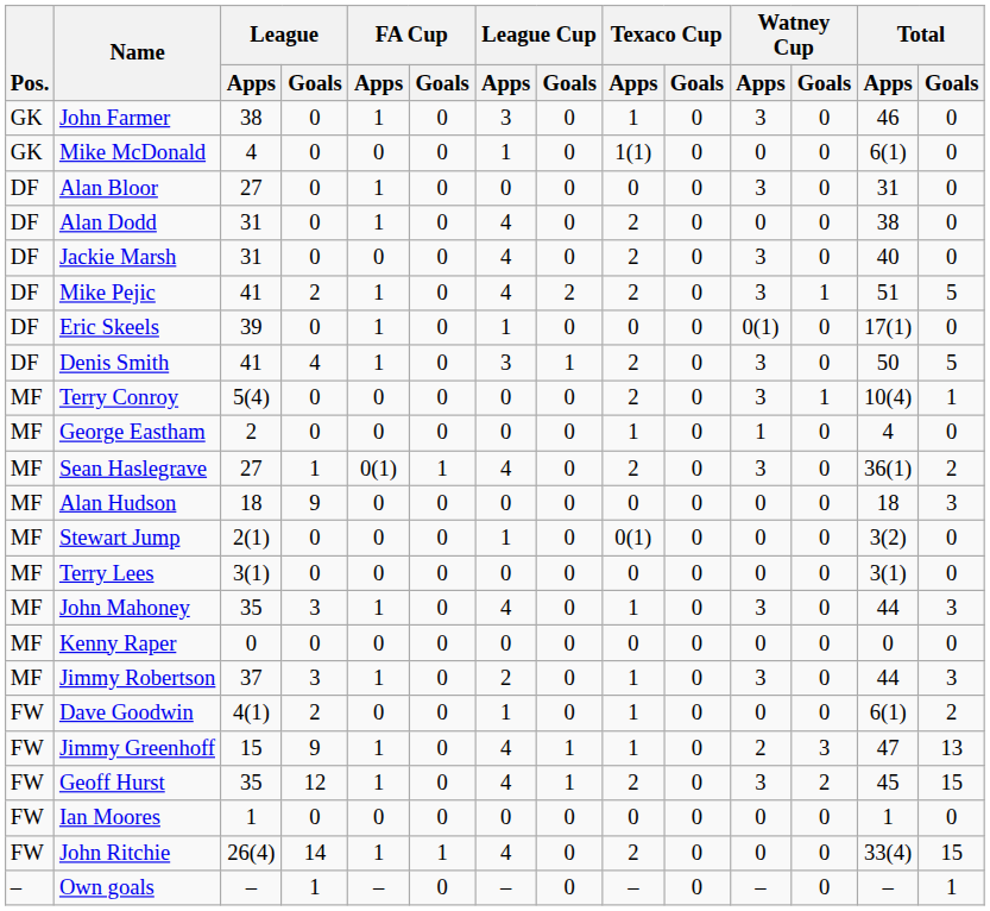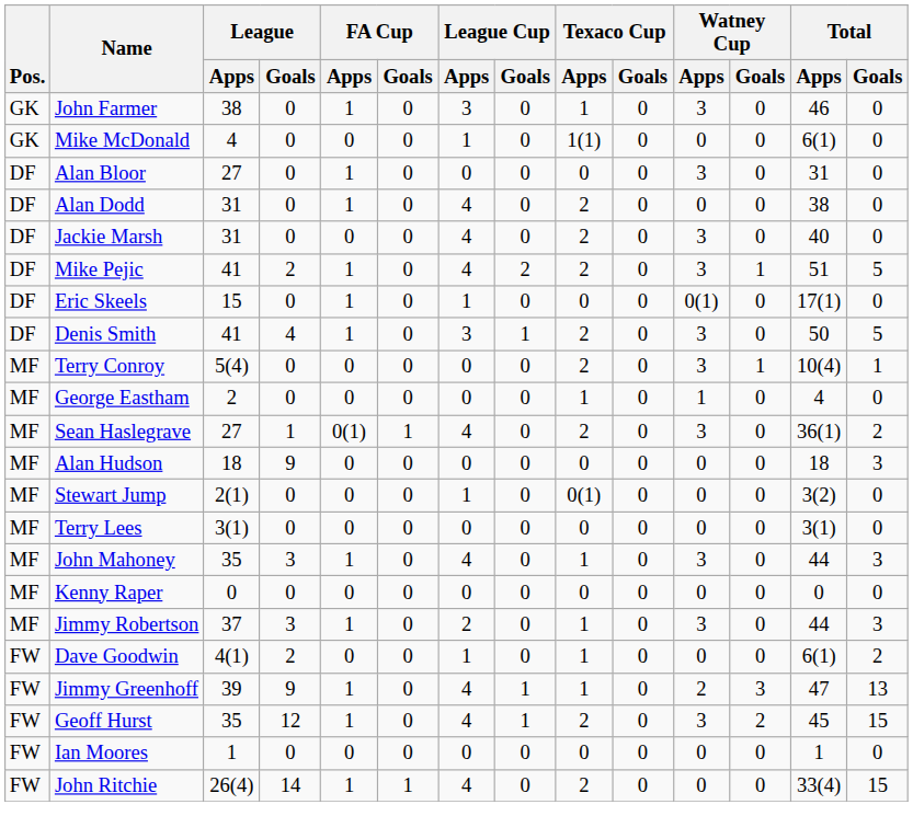Eric Skeels | League / Apps: 39 -> 15
Jimmy Greenhoff | League / Apps: 15 -> 39
- row: – | Own goals | – | 1 | – | 0 | – | 0 | – | 0 | – | 0 | – | 1
